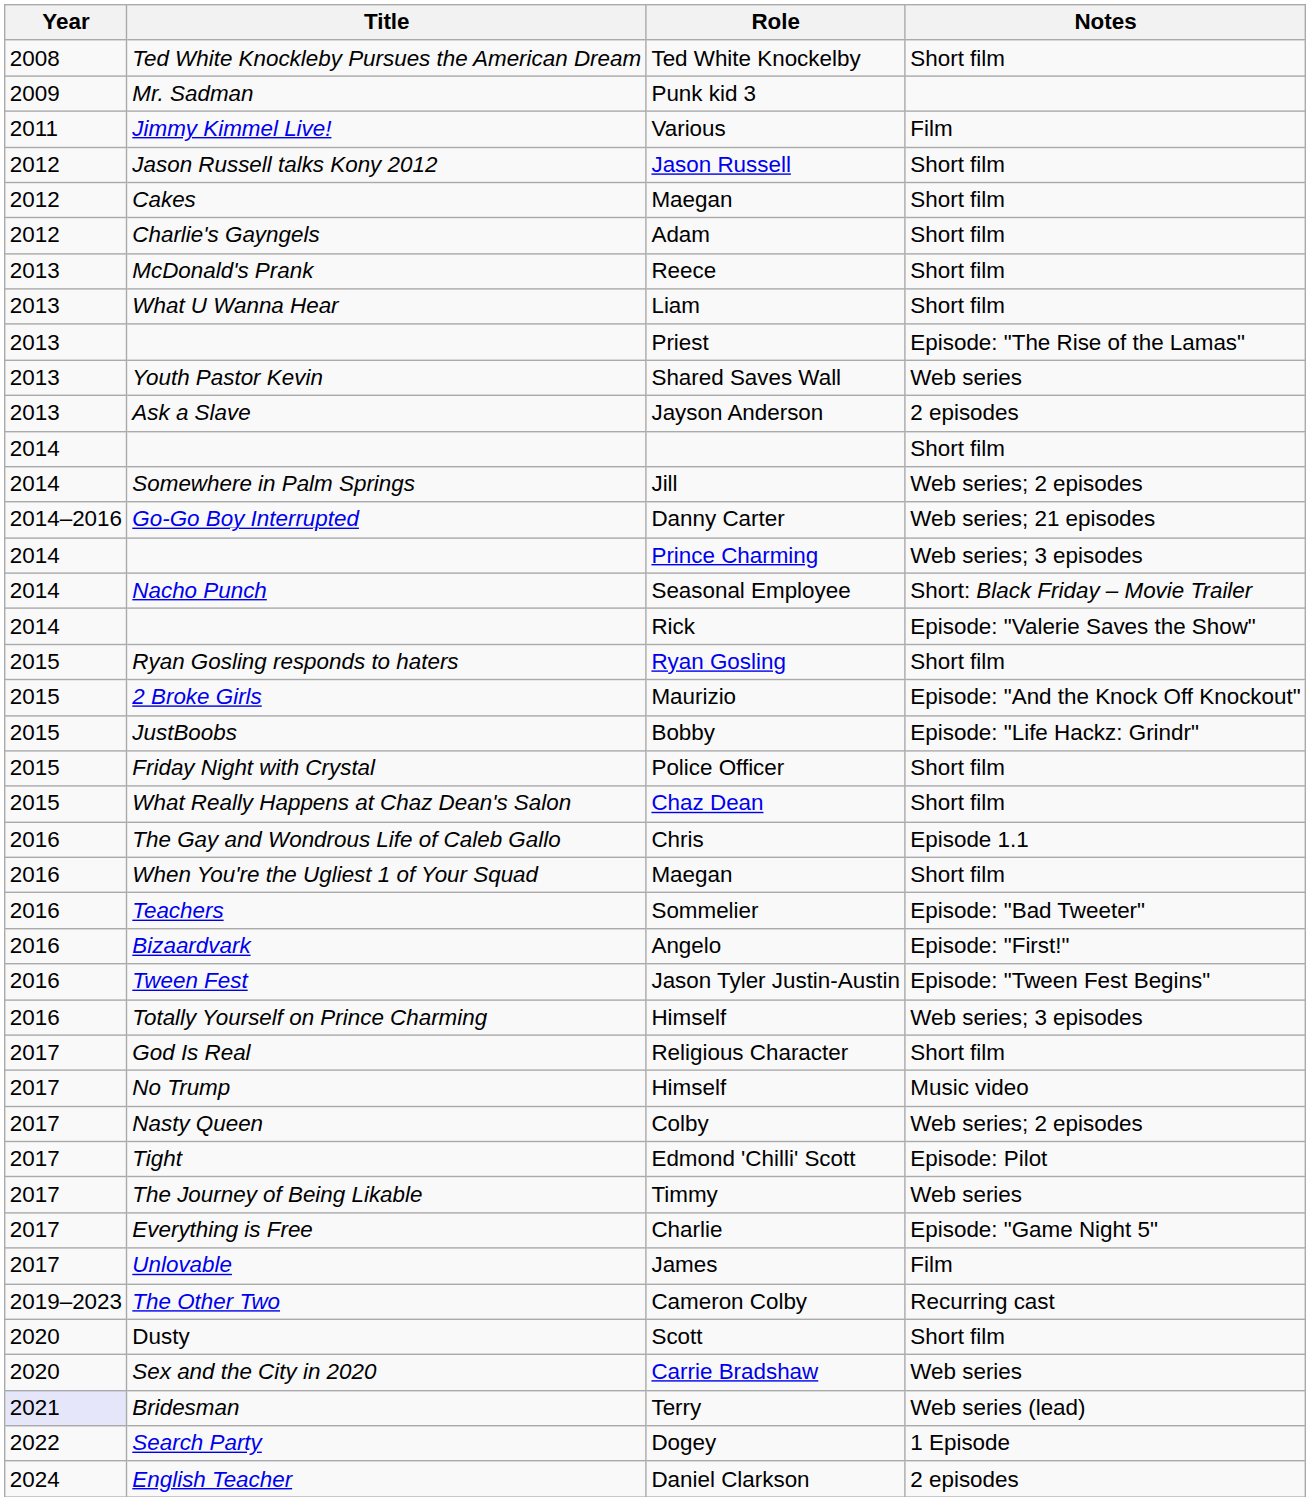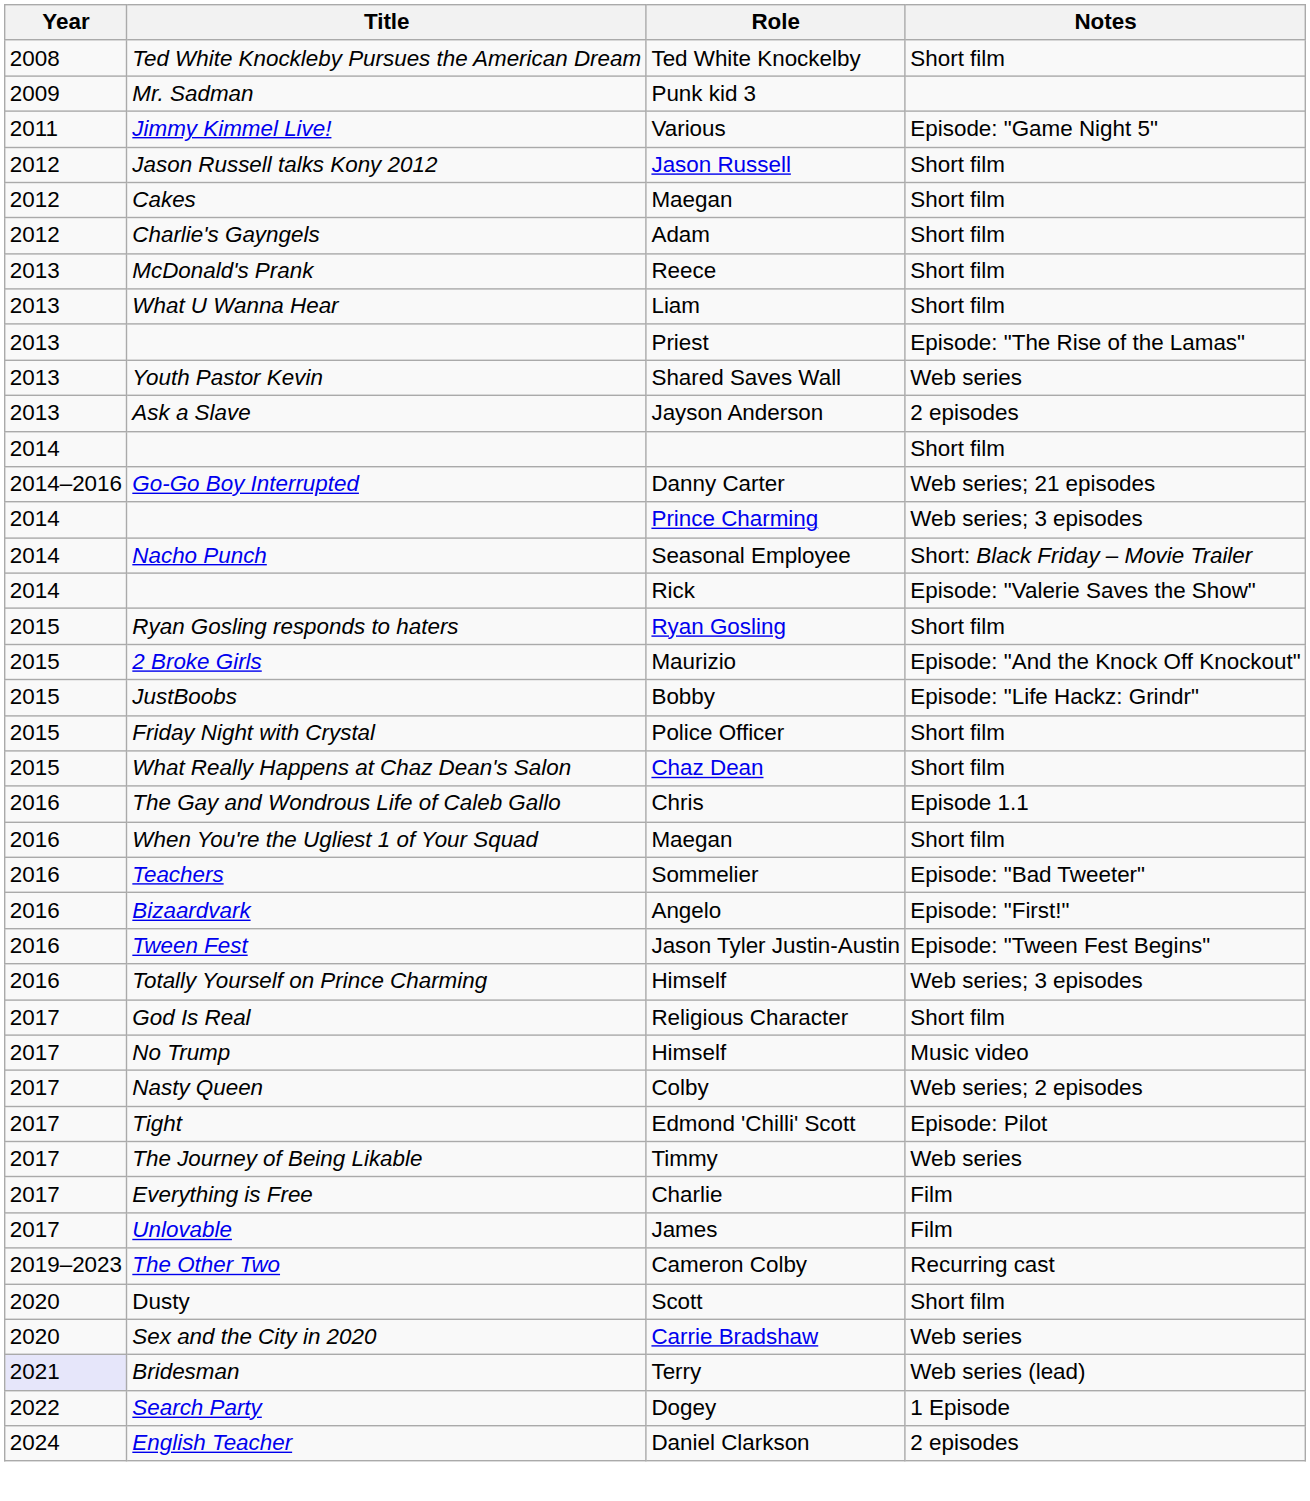Various | Notes: Film -> Episode: "Game Night 5"
- row: 2014 | Somewhere in Palm Springs | Jill | Web series; 2 episodes
Charlie | Notes: Episode: "Game Night 5" -> Film
